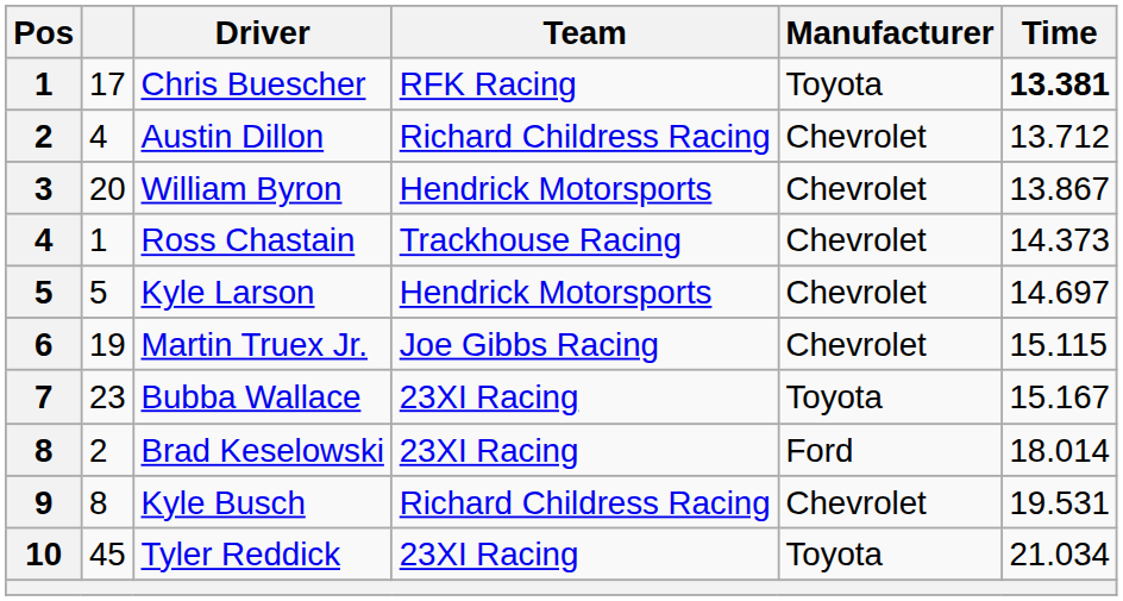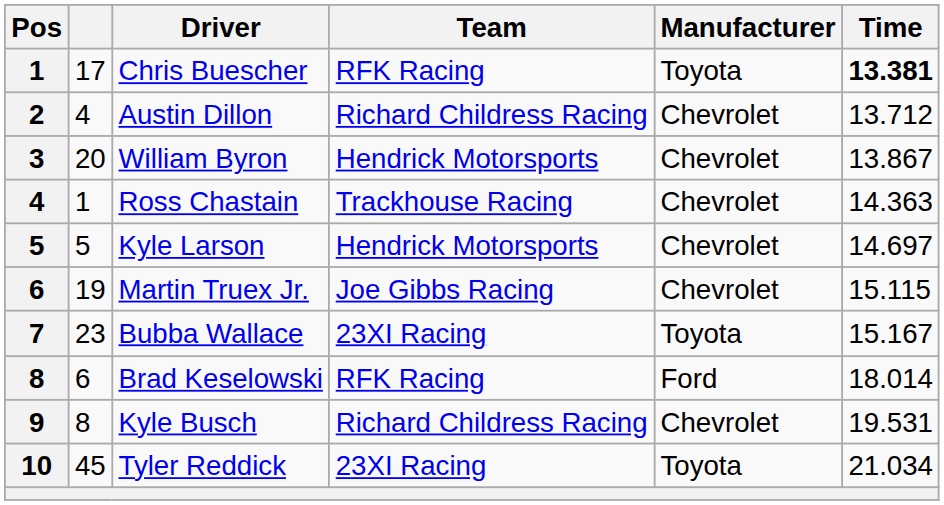Ross Chastain | Time: 14.373 -> 14.363
Brad Keselowski | column 2: 2 -> 6
Brad Keselowski | Team: 23XI Racing -> RFK Racing
